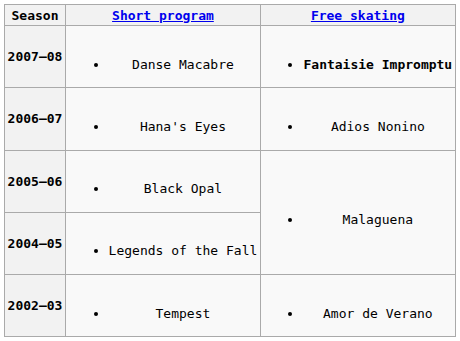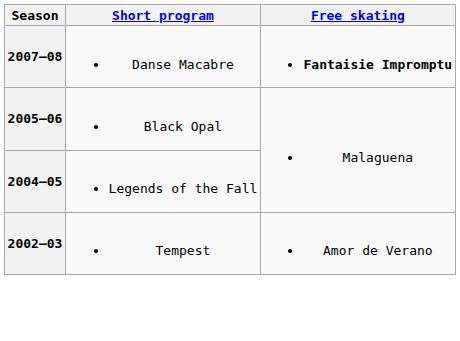- row: 2006–07 | Hana's Eyes | Adios Nonino
